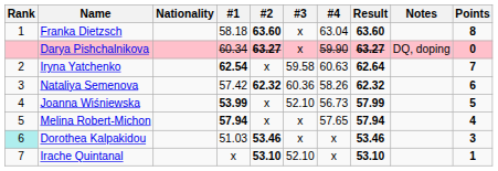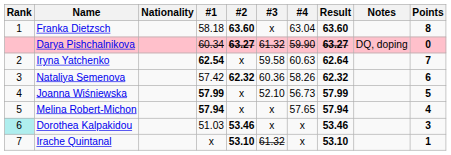Darya Pishchalnikova | #3: x -> 61.32
Joanna Wiśniewska | #1: 53.99 -> 57.99
Irache Quintanal | #3: 52.10 -> 61.32
